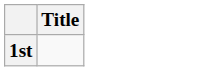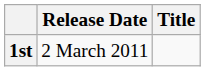+ column: Release Date | 2 March 2011
